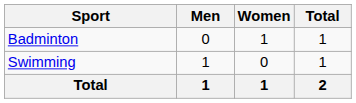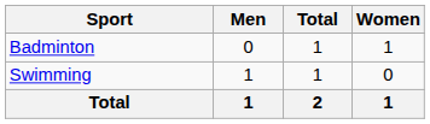columns swapped: Women <-> Total
